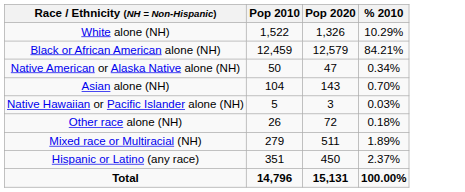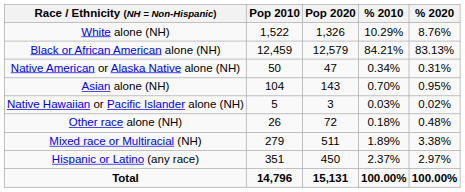+ column: % 2020 | 8.76% | 83.13% | 0.31% | 0.95% | 0.02% | 0.48% | 3.38% | 2.97% | 100.00%
